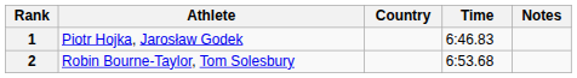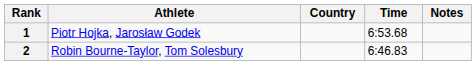1 | Time: 6:46.83 -> 6:53.68
2 | Time: 6:53.68 -> 6:46.83
